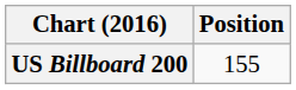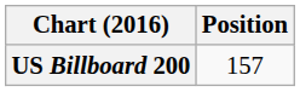US Billboard 200 | Position: 155 -> 157
